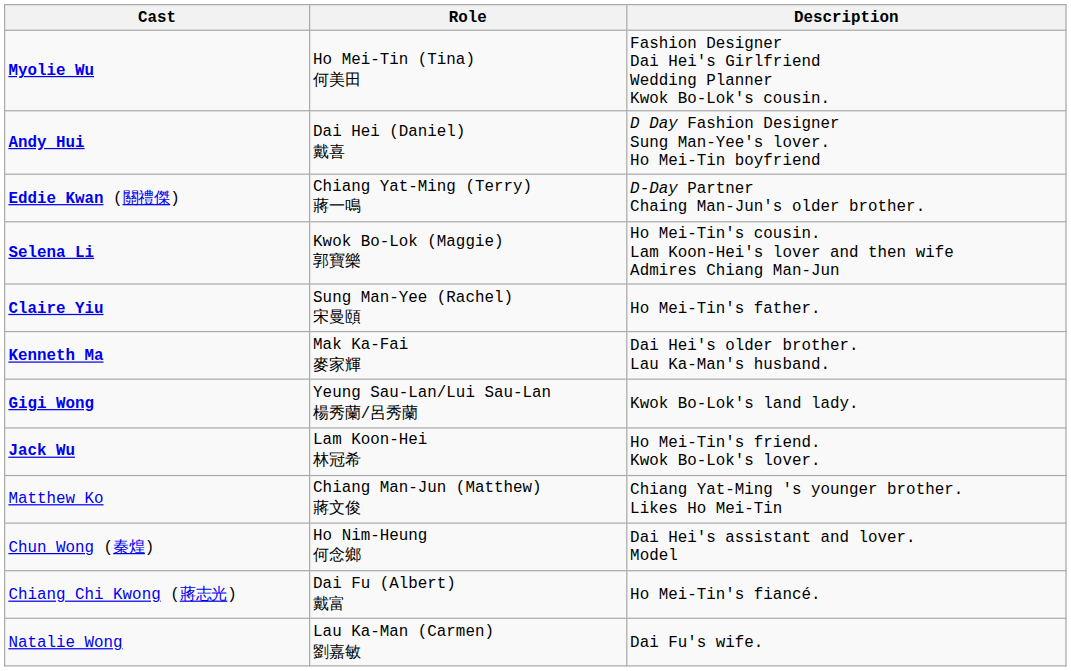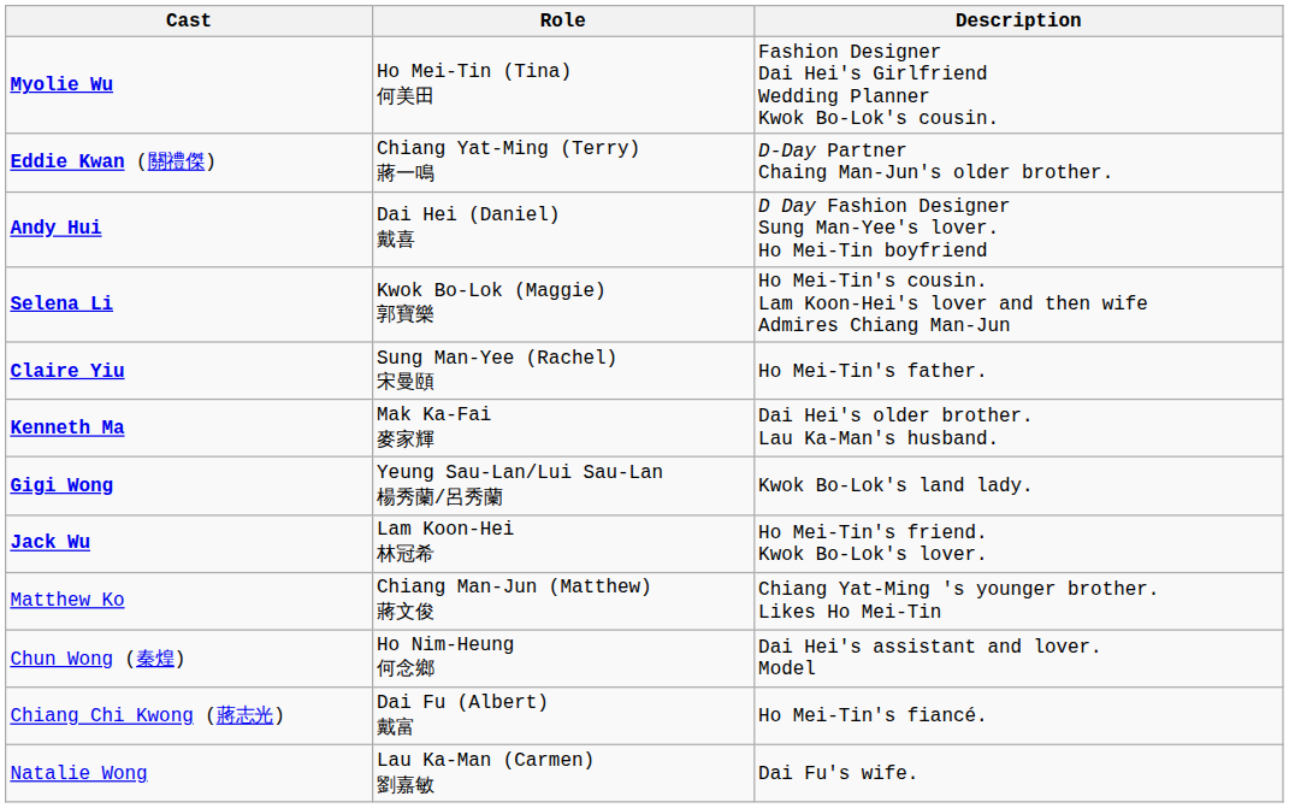rows swapped: Andy Hui <-> Eddie Kwan (關禮傑)
